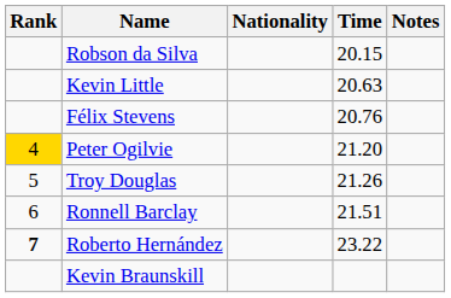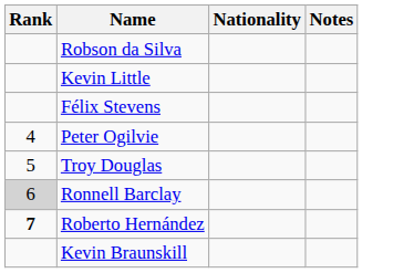- column: Time | 20.15 | 20.63 | 20.76 | 21.20 | 21.26 | 21.51 | 23.22
Peter Ogilvie | Rank: gold background -> no background
Ronnell Barclay | Rank: no background -> lightgrey background
